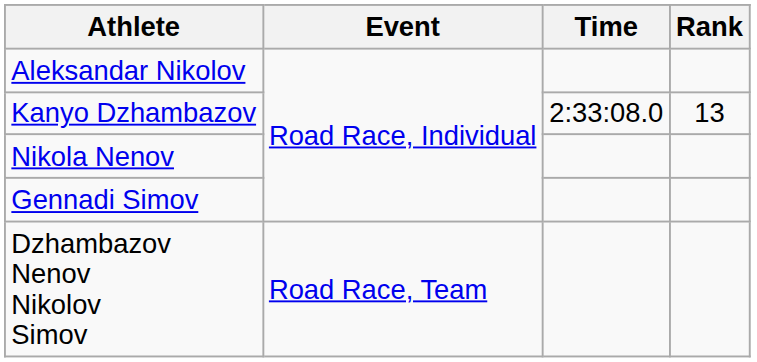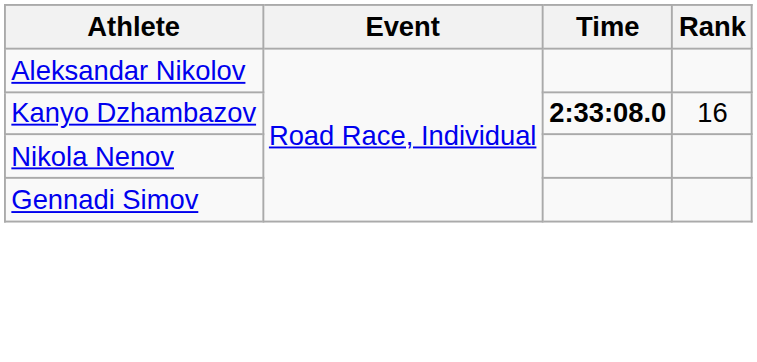Kanyo Dzhambazov | Time: normal -> bold
Kanyo Dzhambazov | Rank: 13 -> 16
- row: Dzhambazov Nenov Nikolov Simov | Road Race, Team
